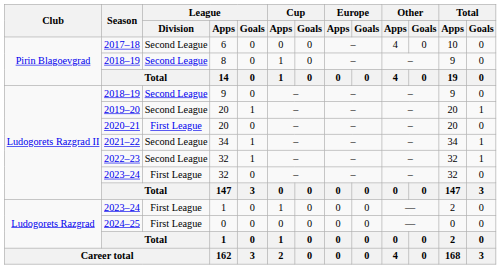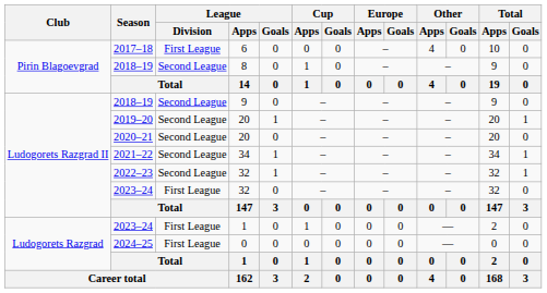2017–18 | League / Division: Second League -> First League
2020–21 | League / Division: First League -> Second League
